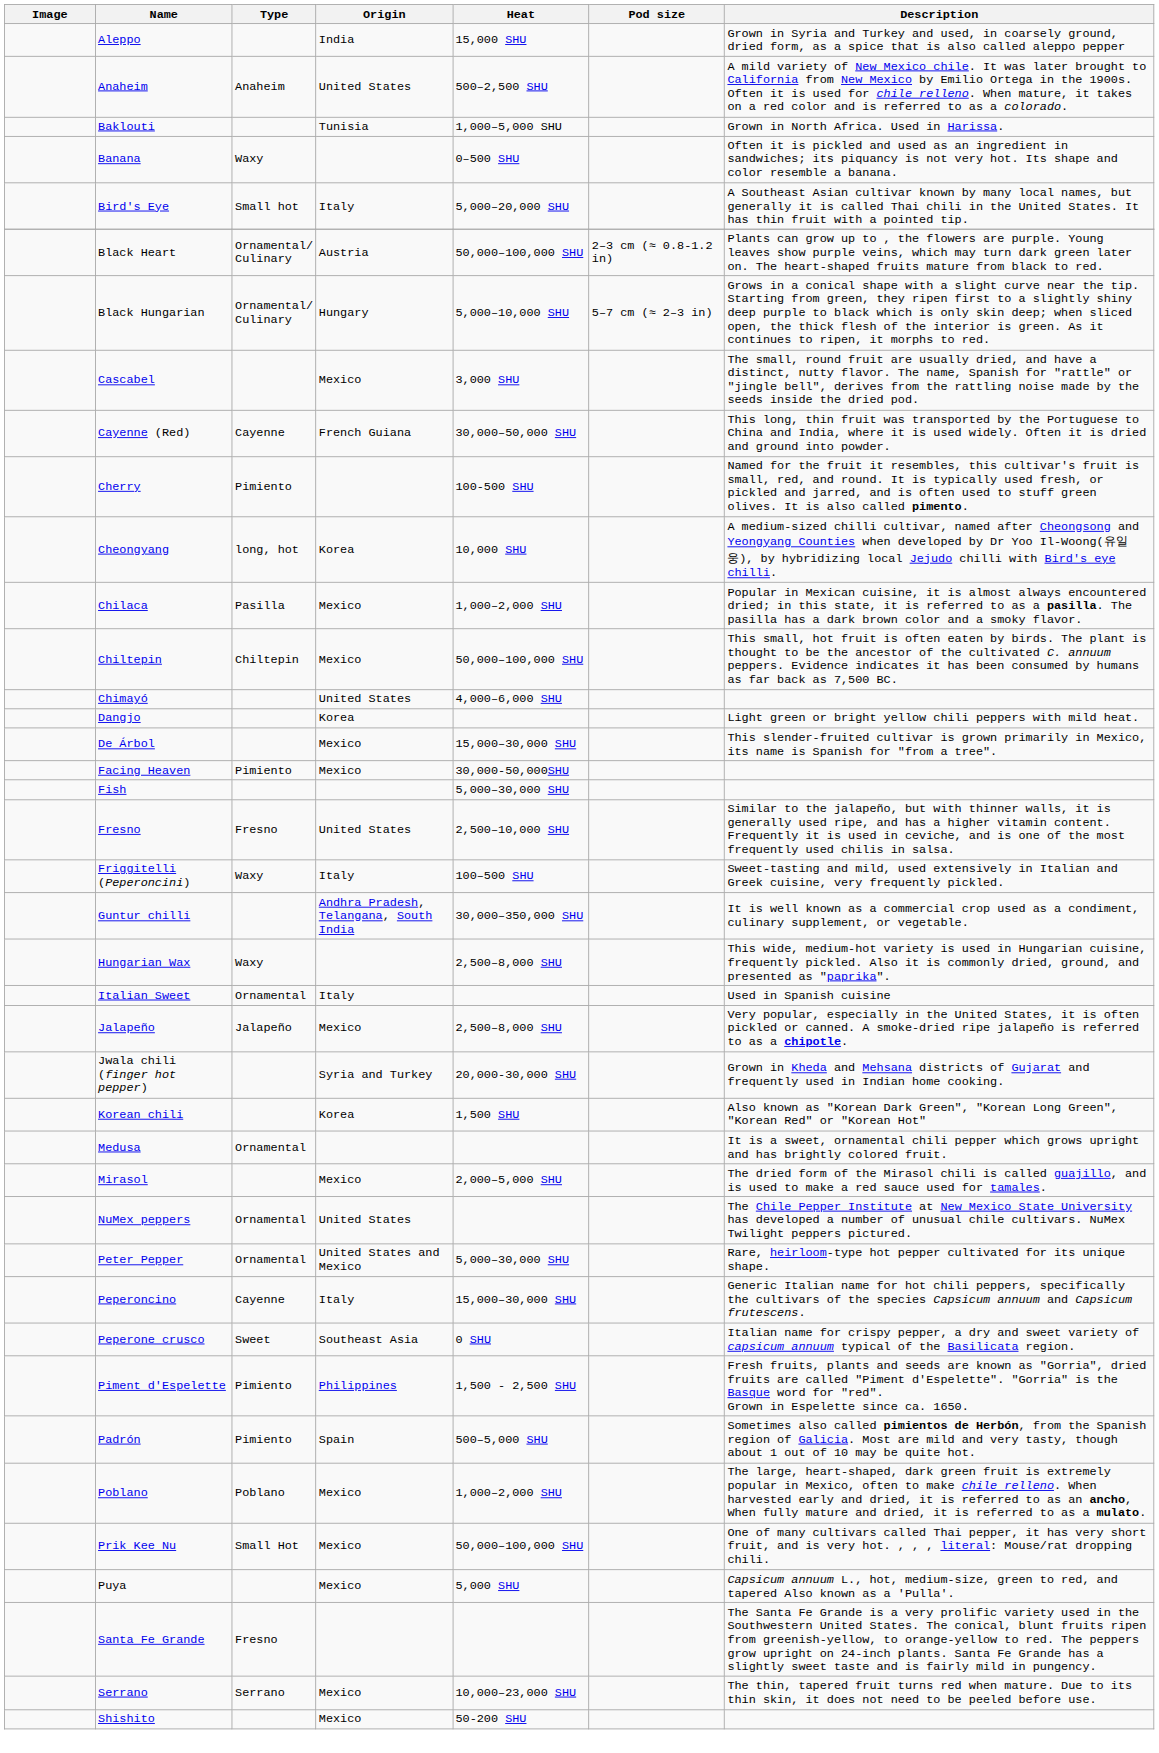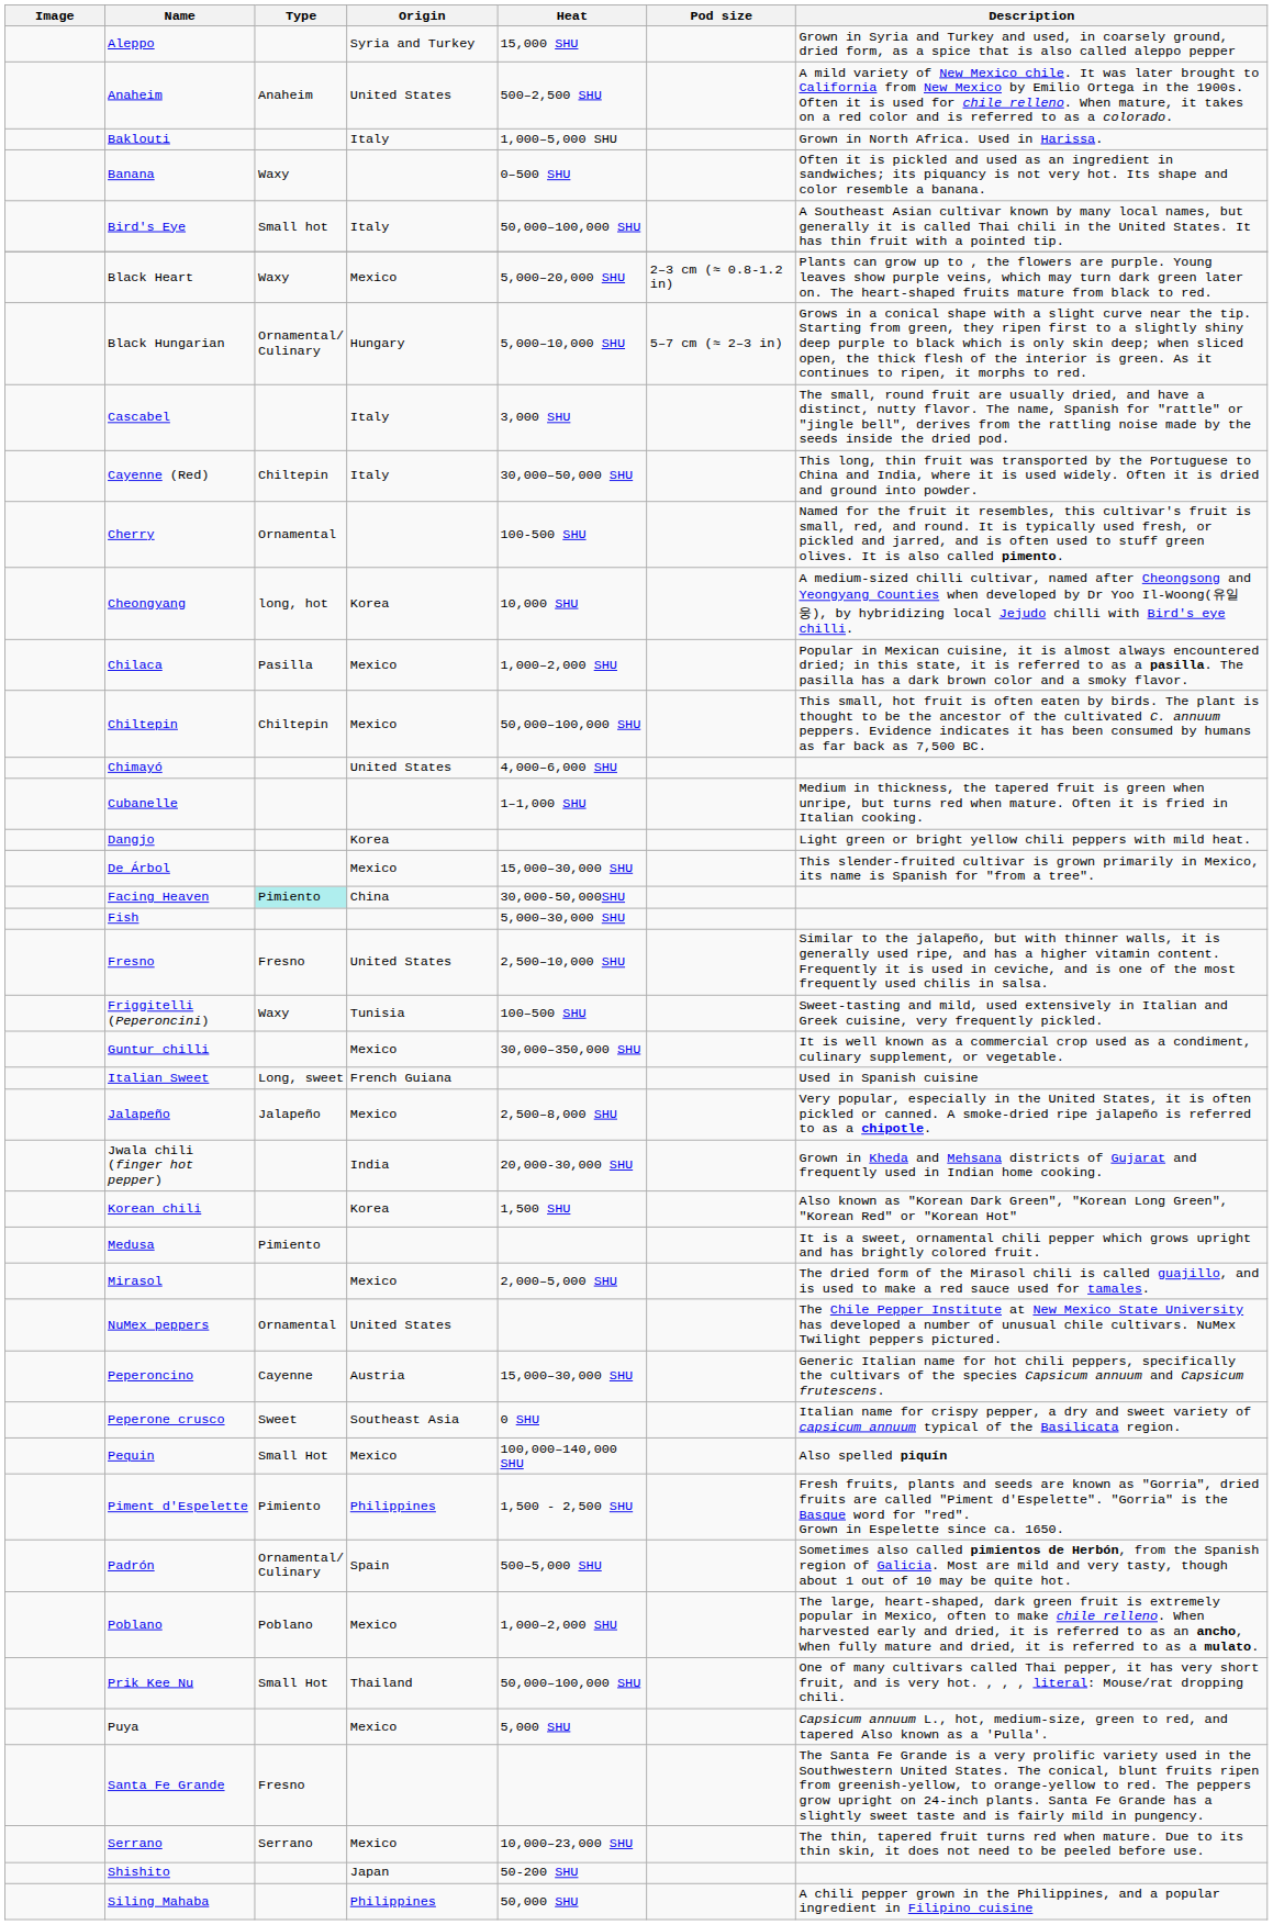Aleppo | Origin: India -> Syria and Turkey
Baklouti | Origin: Tunisia -> Italy
Bird's Eye | Heat: 5,000–20,000 SHU -> 50,000–100,000 SHU
Black Heart | Type: Ornamental/ Culinary -> Waxy
Black Heart | Origin: Austria -> Mexico
Black Heart | Heat: 50,000–100,000 SHU -> 5,000–20,000 SHU
Cascabel | Origin: Mexico -> Italy
Cayenne (Red) | Type: Cayenne -> Chiltepin
Cayenne (Red) | Origin: French Guiana -> Italy
Cherry | Type: Pimiento -> Ornamental
+ row: Cubanelle | 1–1,000 SHU | Medium in thickness, the tapered fruit is green when unripe, but turns red when mature. Often it is fried in Italian cooking.
Facing Heaven | Type: no background -> paleturquoise background
Facing Heaven | Origin: Mexico -> China
Friggitelli (Peperoncini) | Origin: Italy -> Tunisia
Guntur chilli | Origin: Andhra Pradesh, Telangana, South India -> Mexico
- row: Hungarian Wax | Waxy | 2,500–8,000 SHU | This wide, medium-hot variety is used in Hungarian cuisine, frequently pickled. Also it is commonly dried, ground, and presented as "paprika".
Italian Sweet | Type: Ornamental -> Long, sweet
Italian Sweet | Origin: Italy -> French Guiana
Jwala chili (finger hot pepper) | Origin: Syria and Turkey -> India
Medusa | Type: Ornamental -> Pimiento
- row: Peter Pepper | Ornamental | United States and Mexico | 5,000–30,000 SHU | Rare, heirloom-type hot pepper cultivated for its unique shape.
Peperoncino | Origin: Italy -> Austria
+ row: Pequin | Small Hot | Mexico | 100,000–140,000 SHU | Also spelled piquín
Padrón | Type: Pimiento -> Ornamental/ Culinary
Prik Kee Nu | Origin: Mexico -> Thailand
Shishito | Origin: Mexico -> Japan
+ row: Siling Mahaba | Philippines | 50,000 SHU | A chili pepper grown in the Philippines, and a popular ingredient in Filipino cuisine
